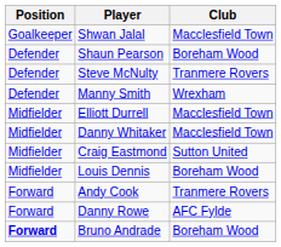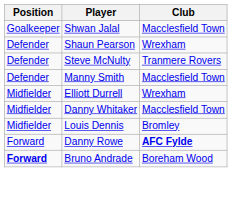Shaun Pearson | Club: Boreham Wood -> Wrexham
Manny Smith | Club: Wrexham -> Macclesfield Town
Elliott Durrell | Club: Macclesfield Town -> Wrexham
- row: Midfielder | Craig Eastmond | Sutton United
Louis Dennis | Club: Boreham Wood -> Bromley
- row: Forward | Andy Cook | Tranmere Rovers
Danny Rowe | Club: normal -> bold
